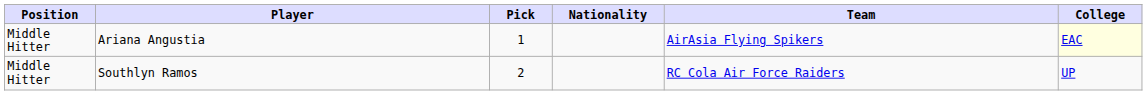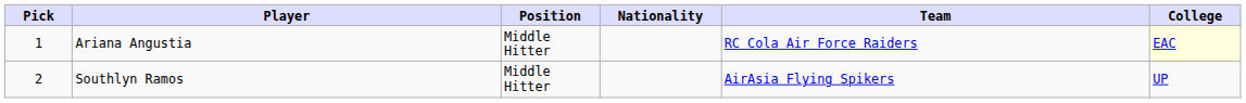columns swapped: Pick <-> Position
Ariana Angustia | Team: AirAsia Flying Spikers -> RC Cola Air Force Raiders
Southlyn Ramos | Team: RC Cola Air Force Raiders -> AirAsia Flying Spikers
